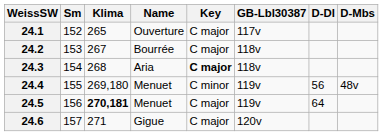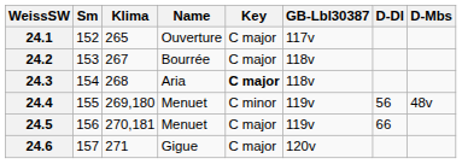24.5 | Klima: bold -> normal
24.5 | D-Dl: 64 -> 66
